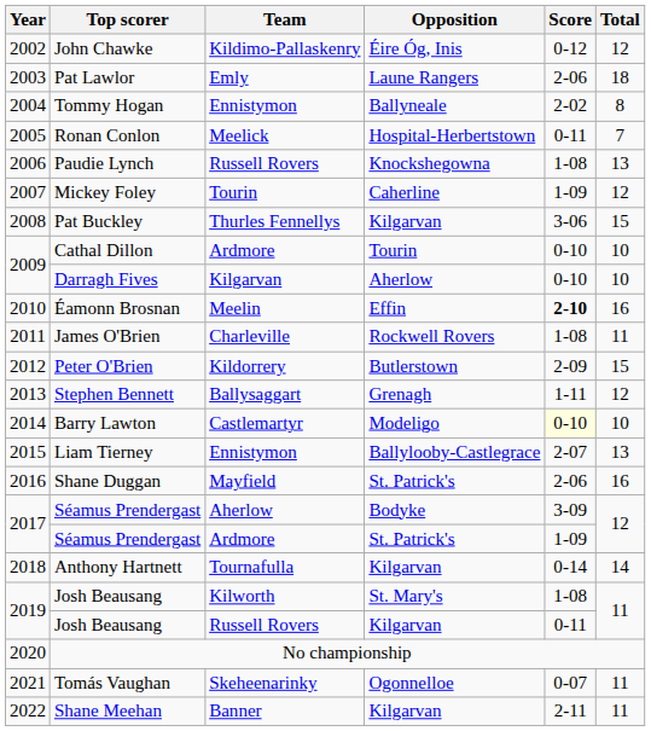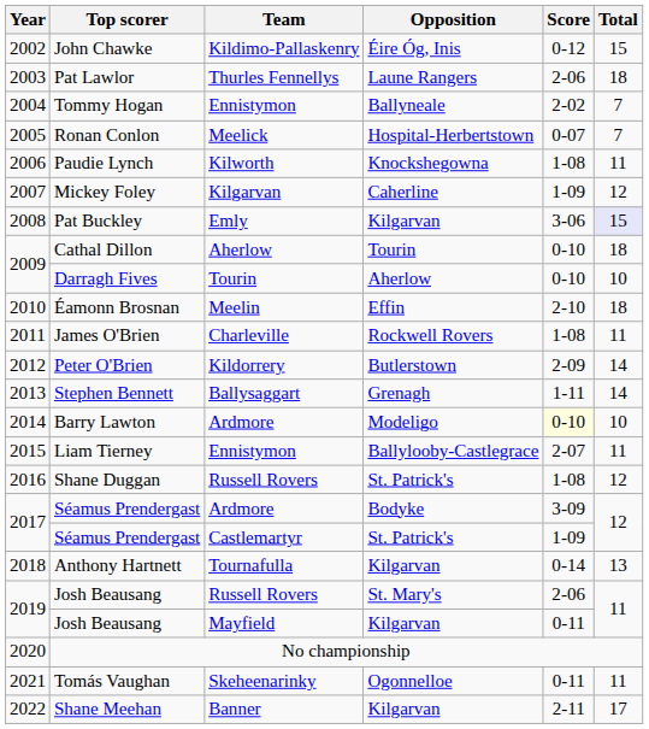John Chawke | Total: 12 -> 15
Pat Lawlor | Team: Emly -> Thurles Fennellys
Tommy Hogan | Total: 8 -> 7
Ronan Conlon | Score: 0-11 -> 0-07
Paudie Lynch | Team: Russell Rovers -> Kilworth
Paudie Lynch | Total: 13 -> 11
Mickey Foley | Team: Tourin -> Kilgarvan
Pat Buckley | Team: Thurles Fennellys -> Emly
Pat Buckley | Total: no background -> lavender background
Cathal Dillon | Team: Ardmore -> Aherlow
Cathal Dillon | Total: 10 -> 18
Darragh Fives | Team: Kilgarvan -> Tourin
Éamonn Brosnan | Score: bold -> normal
Éamonn Brosnan | Total: 16 -> 18
Peter O'Brien | Total: 15 -> 14
Stephen Bennett | Total: 12 -> 14
Barry Lawton | Team: Castlemartyr -> Ardmore
Liam Tierney | Total: 13 -> 11
Shane Duggan | Team: Mayfield -> Russell Rovers
Shane Duggan | Score: 2-06 -> 1-08
Shane Duggan | Total: 16 -> 12
Séamus Prendergast / Bodyke | Team: Aherlow -> Ardmore
Séamus Prendergast / St. Patrick's | Team: Ardmore -> Castlemartyr
Anthony Hartnett | Total: 14 -> 13
Josh Beausang / St. Mary's | Team: Kilworth -> Russell Rovers
Josh Beausang / St. Mary's | Score: 1-08 -> 2-06
Josh Beausang / Kilgarvan | Team: Russell Rovers -> Mayfield
Tomás Vaughan | Score: 0-07 -> 0-11
Shane Meehan | Total: 11 -> 17
